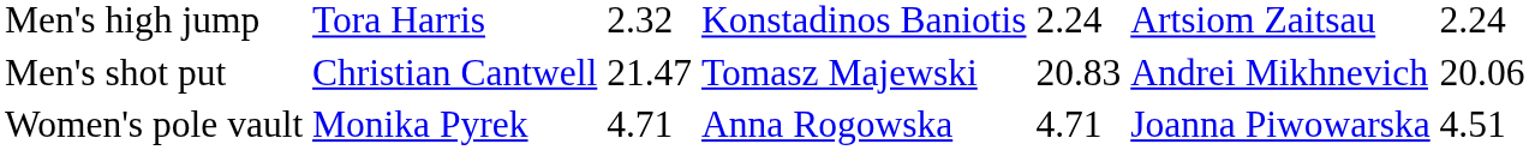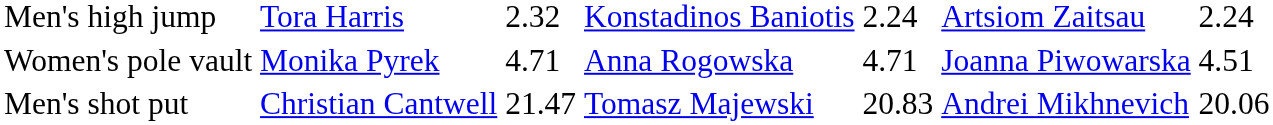rows swapped: Men's shot put <-> Women's pole vault
